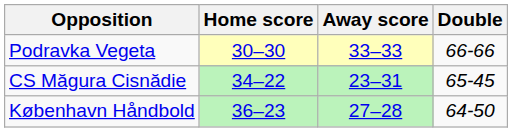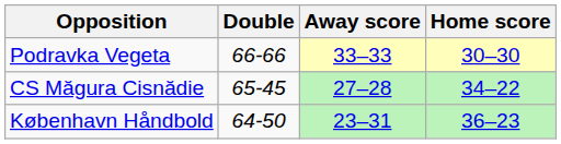columns swapped: Home score <-> Double
CS Măgura Cisnădie | Away score: 23–31 -> 27–28
København Håndbold | Away score: 27–28 -> 23–31
